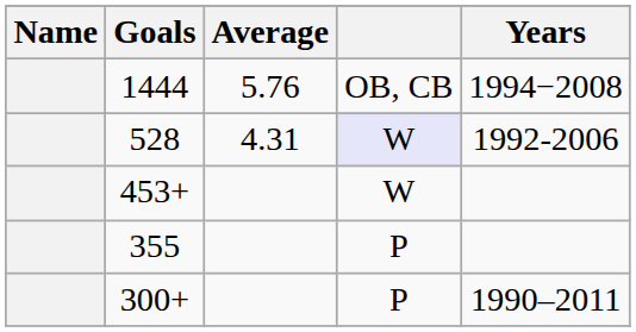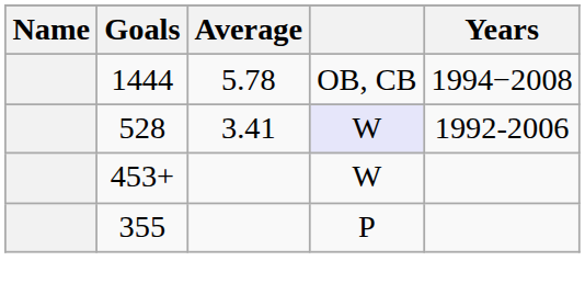1444 | Average: 5.76 -> 5.78
528 | Average: 4.31 -> 3.41
- row: 300+ | P | 1990–2011
